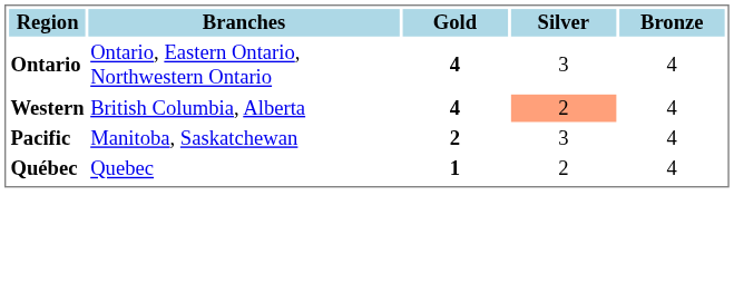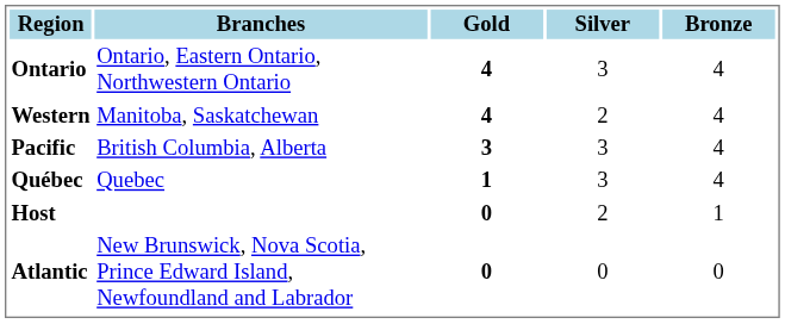Western | Branches: British Columbia, Alberta -> Manitoba, Saskatchewan
Western | Silver: lightsalmon background -> no background
Pacific | Branches: Manitoba, Saskatchewan -> British Columbia, Alberta
Pacific | Gold: 2 -> 3
Québec | Silver: 2 -> 3
+ row: Host | 0 | 2 | 1
+ row: Atlantic | New Brunswick, Nova Scotia, Prince Edward Island, Newfoundland and Labrador | 0 | 0 | 0
